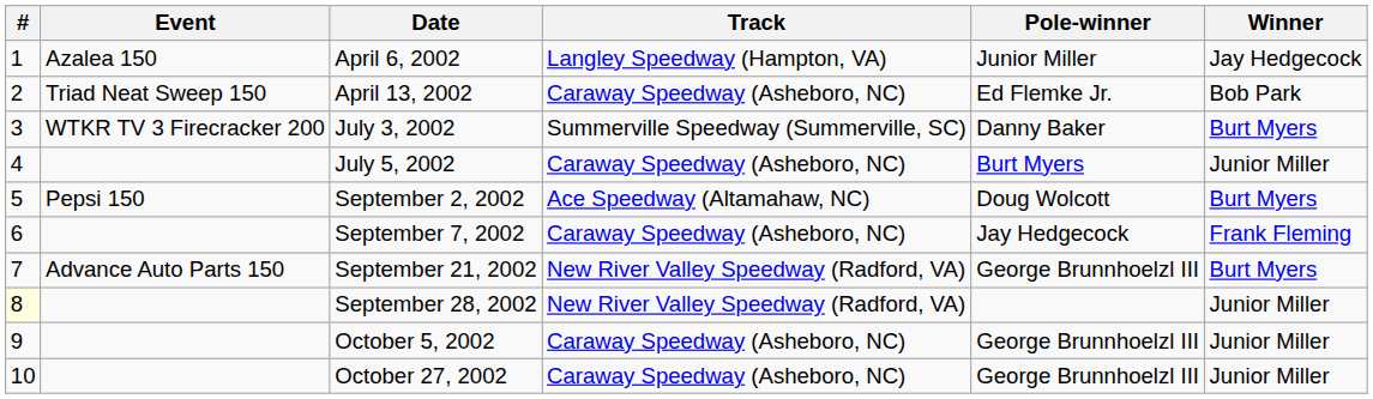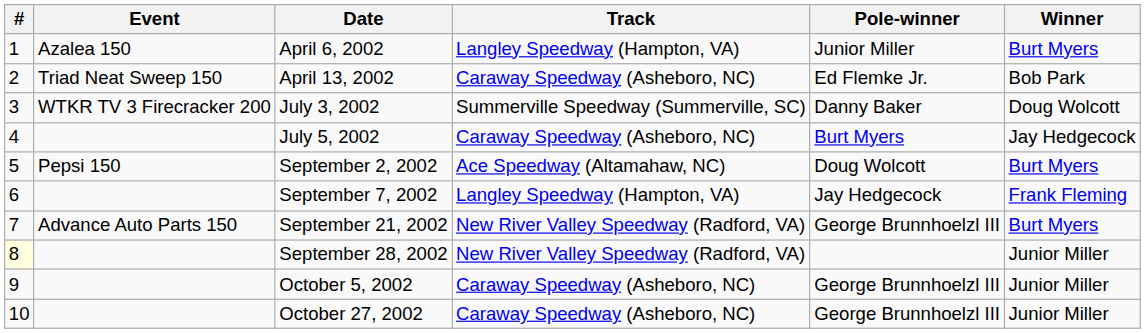April 6, 2002 | Winner: Jay Hedgecock -> Burt Myers
July 3, 2002 | Winner: Burt Myers -> Doug Wolcott
July 5, 2002 | Winner: Junior Miller -> Jay Hedgecock
September 7, 2002 | Track: Caraway Speedway (Asheboro, NC) -> Langley Speedway (Hampton, VA)
